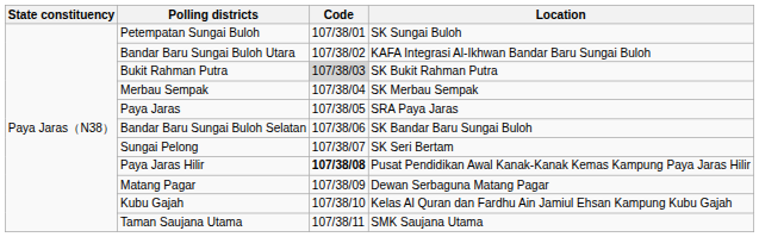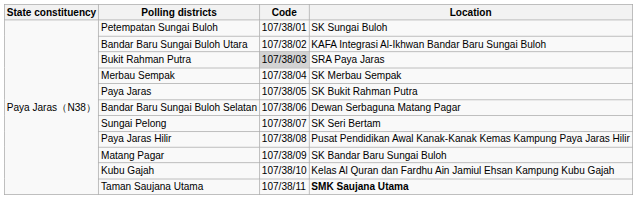Bukit Rahman Putra | Location: SK Bukit Rahman Putra -> SRA Paya Jaras
Paya Jaras | Location: SRA Paya Jaras -> SK Bukit Rahman Putra
Bandar Baru Sungai Buloh Selatan | Location: SK Bandar Baru Sungai Buloh -> Dewan Serbaguna Matang Pagar
Paya Jaras Hilir | Code: bold -> normal
Matang Pagar | Location: Dewan Serbaguna Matang Pagar -> SK Bandar Baru Sungai Buloh
Taman Saujana Utama | Location: normal -> bold
